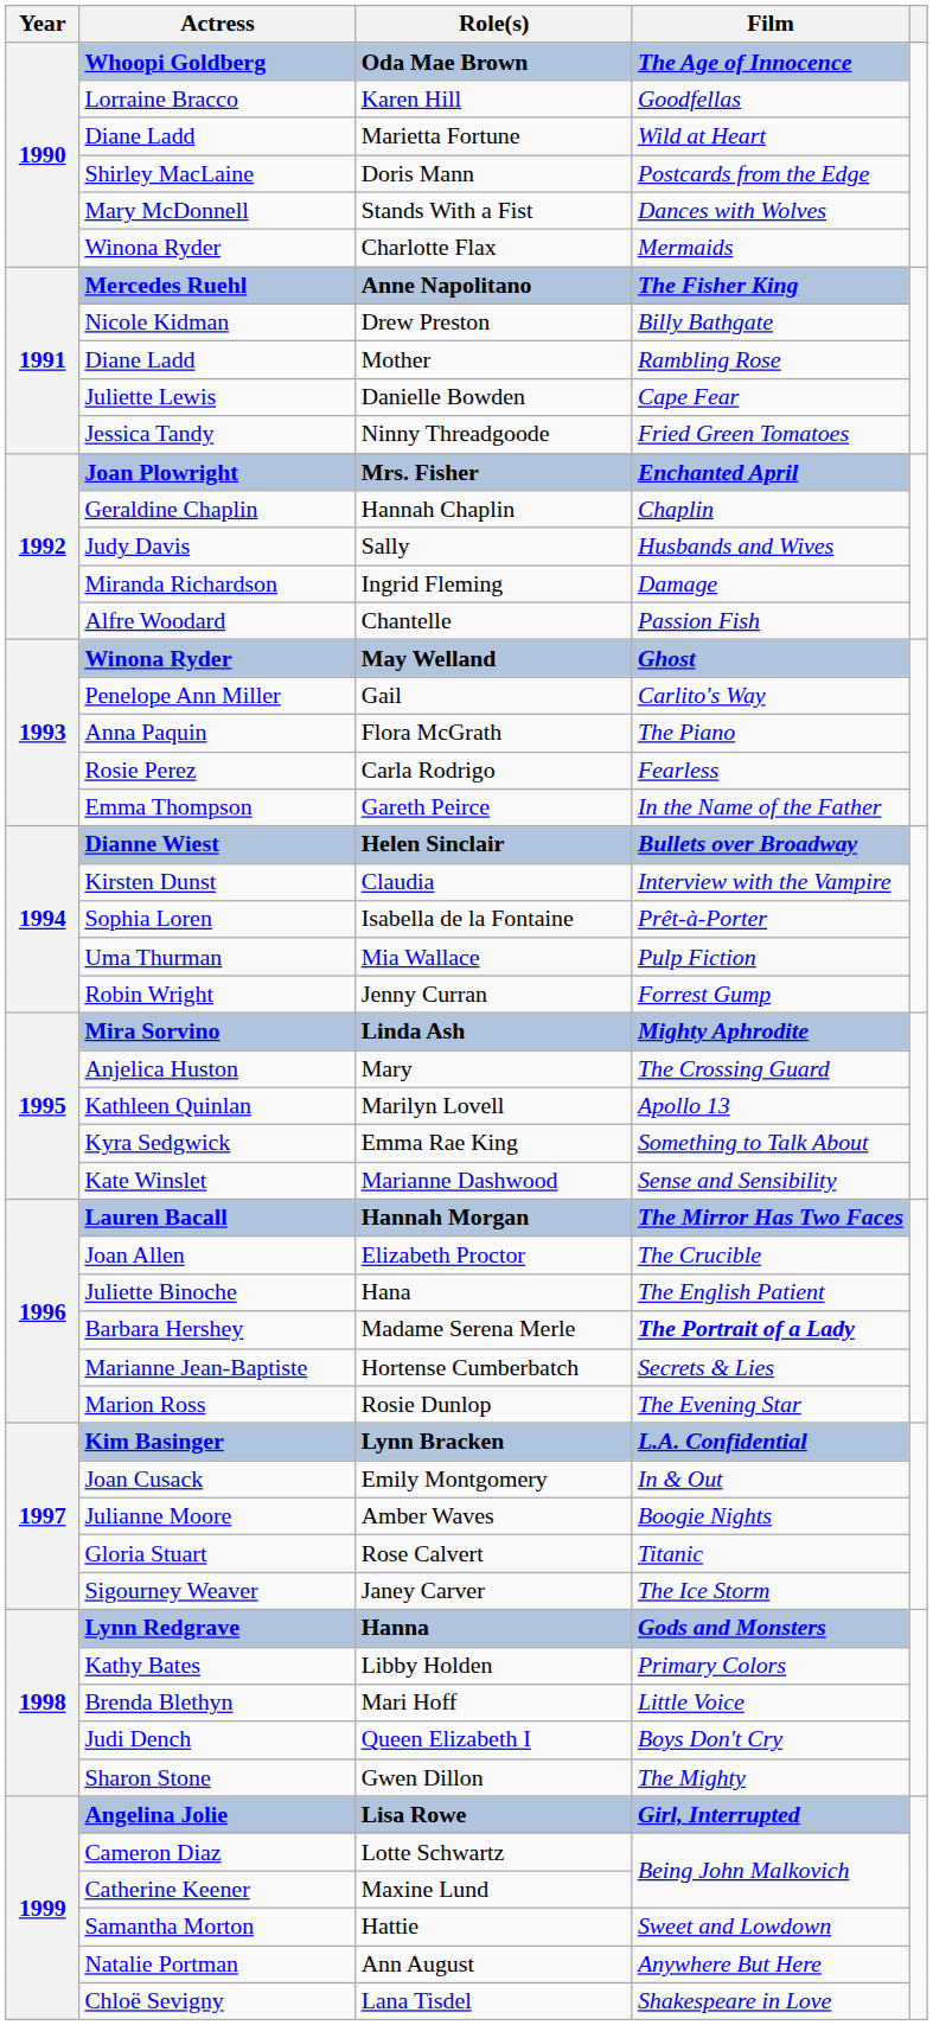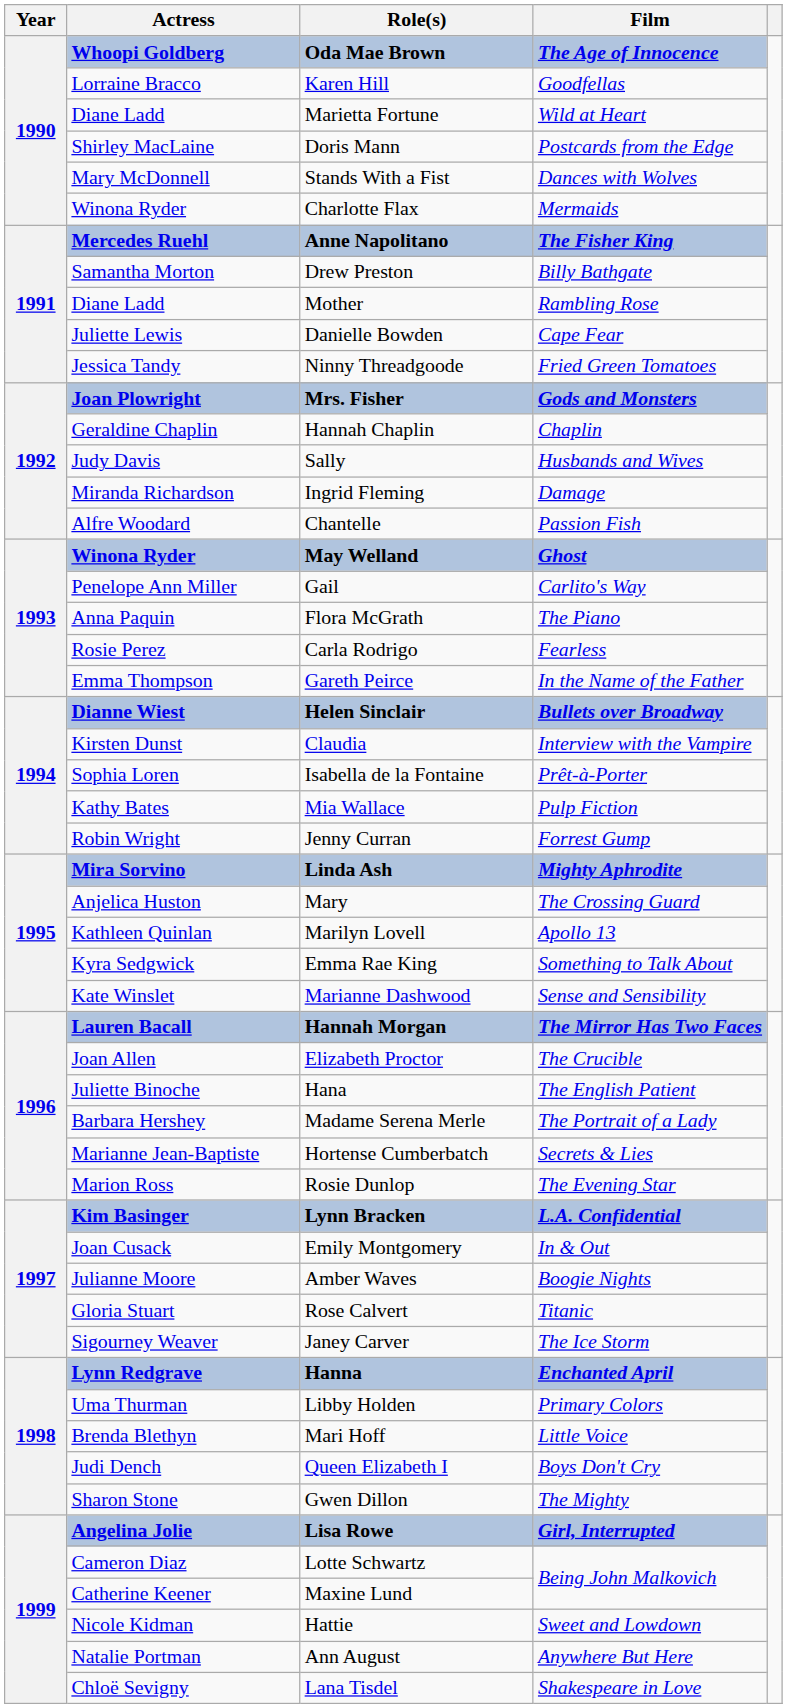Drew Preston | Actress: Nicole Kidman -> Samantha Morton
Mrs. Fisher | Film: Enchanted April -> Gods and Monsters
Mia Wallace | Actress: Uma Thurman -> Kathy Bates
Madame Serena Merle | Film: bold -> normal
Hanna | Film: Gods and Monsters -> Enchanted April
Libby Holden | Actress: Kathy Bates -> Uma Thurman
Hattie | Actress: Samantha Morton -> Nicole Kidman
